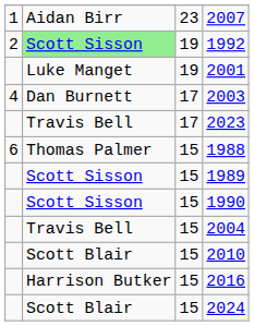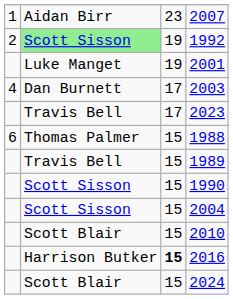1989 | column 2: Scott Sisson -> Travis Bell
2004 | column 2: Travis Bell -> Scott Sisson
2016 | column 3: normal -> bold
